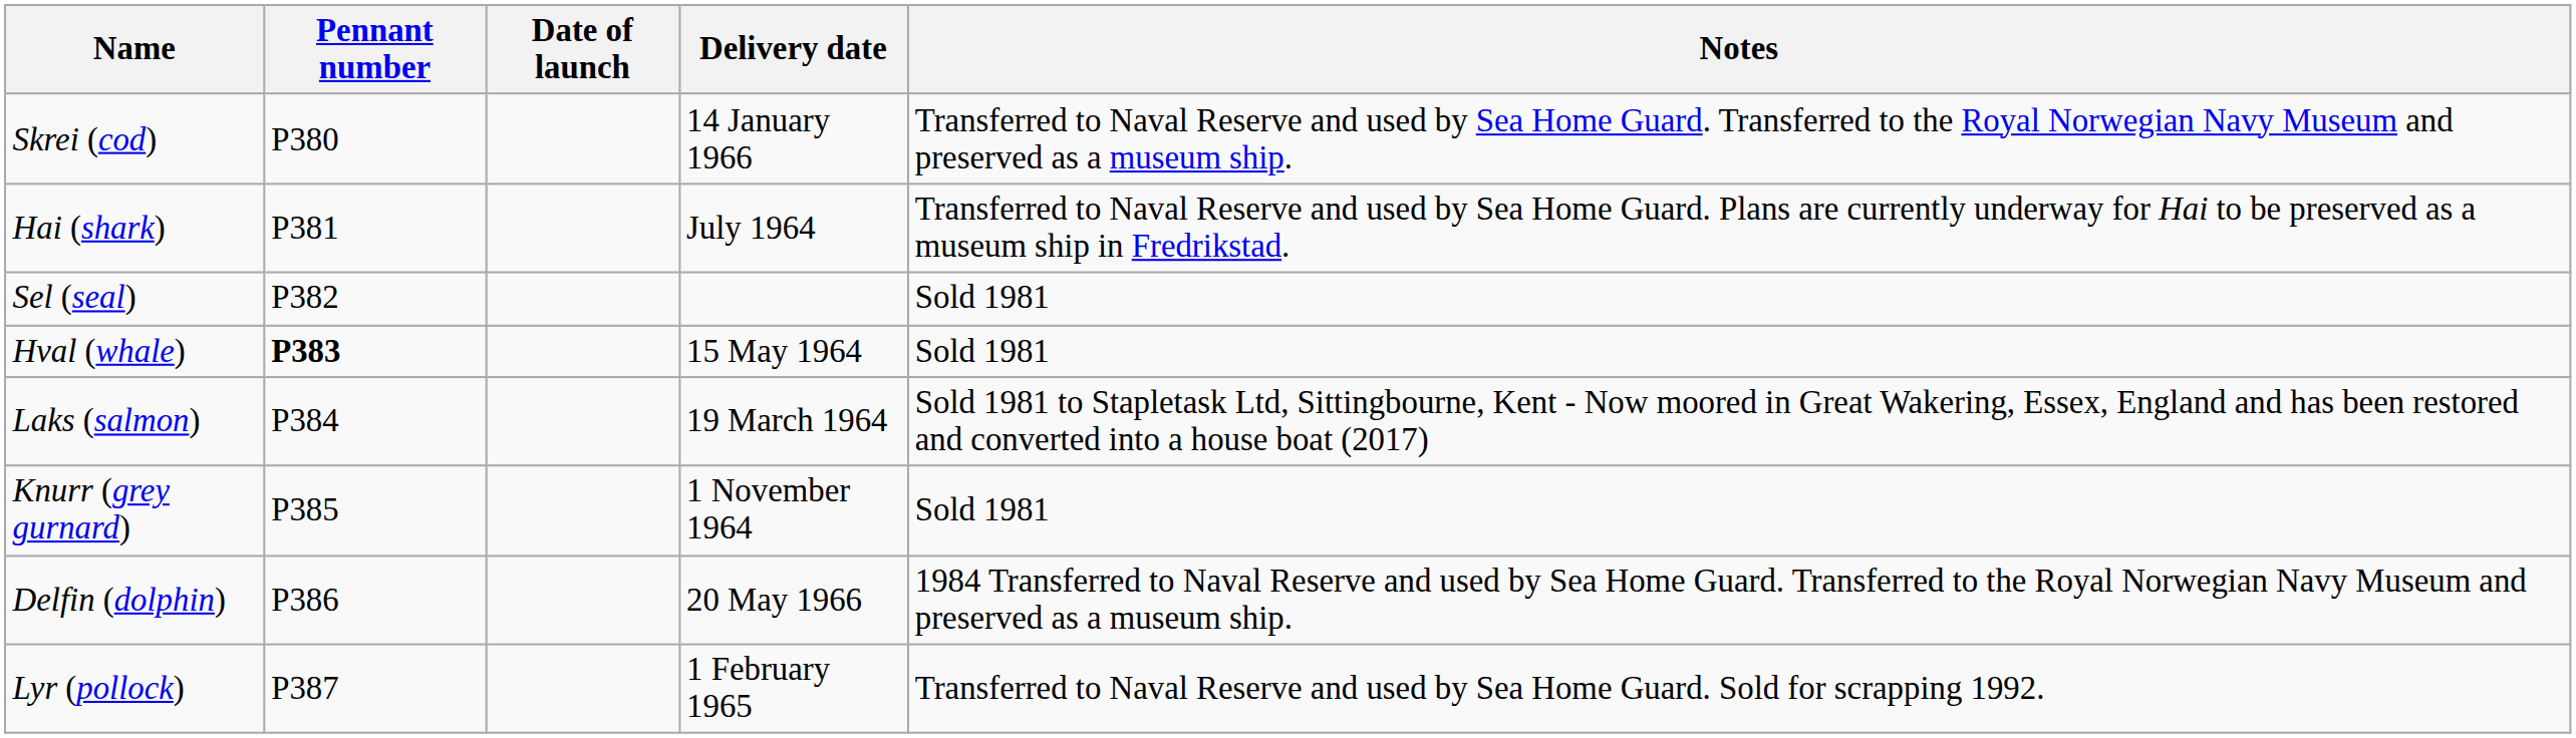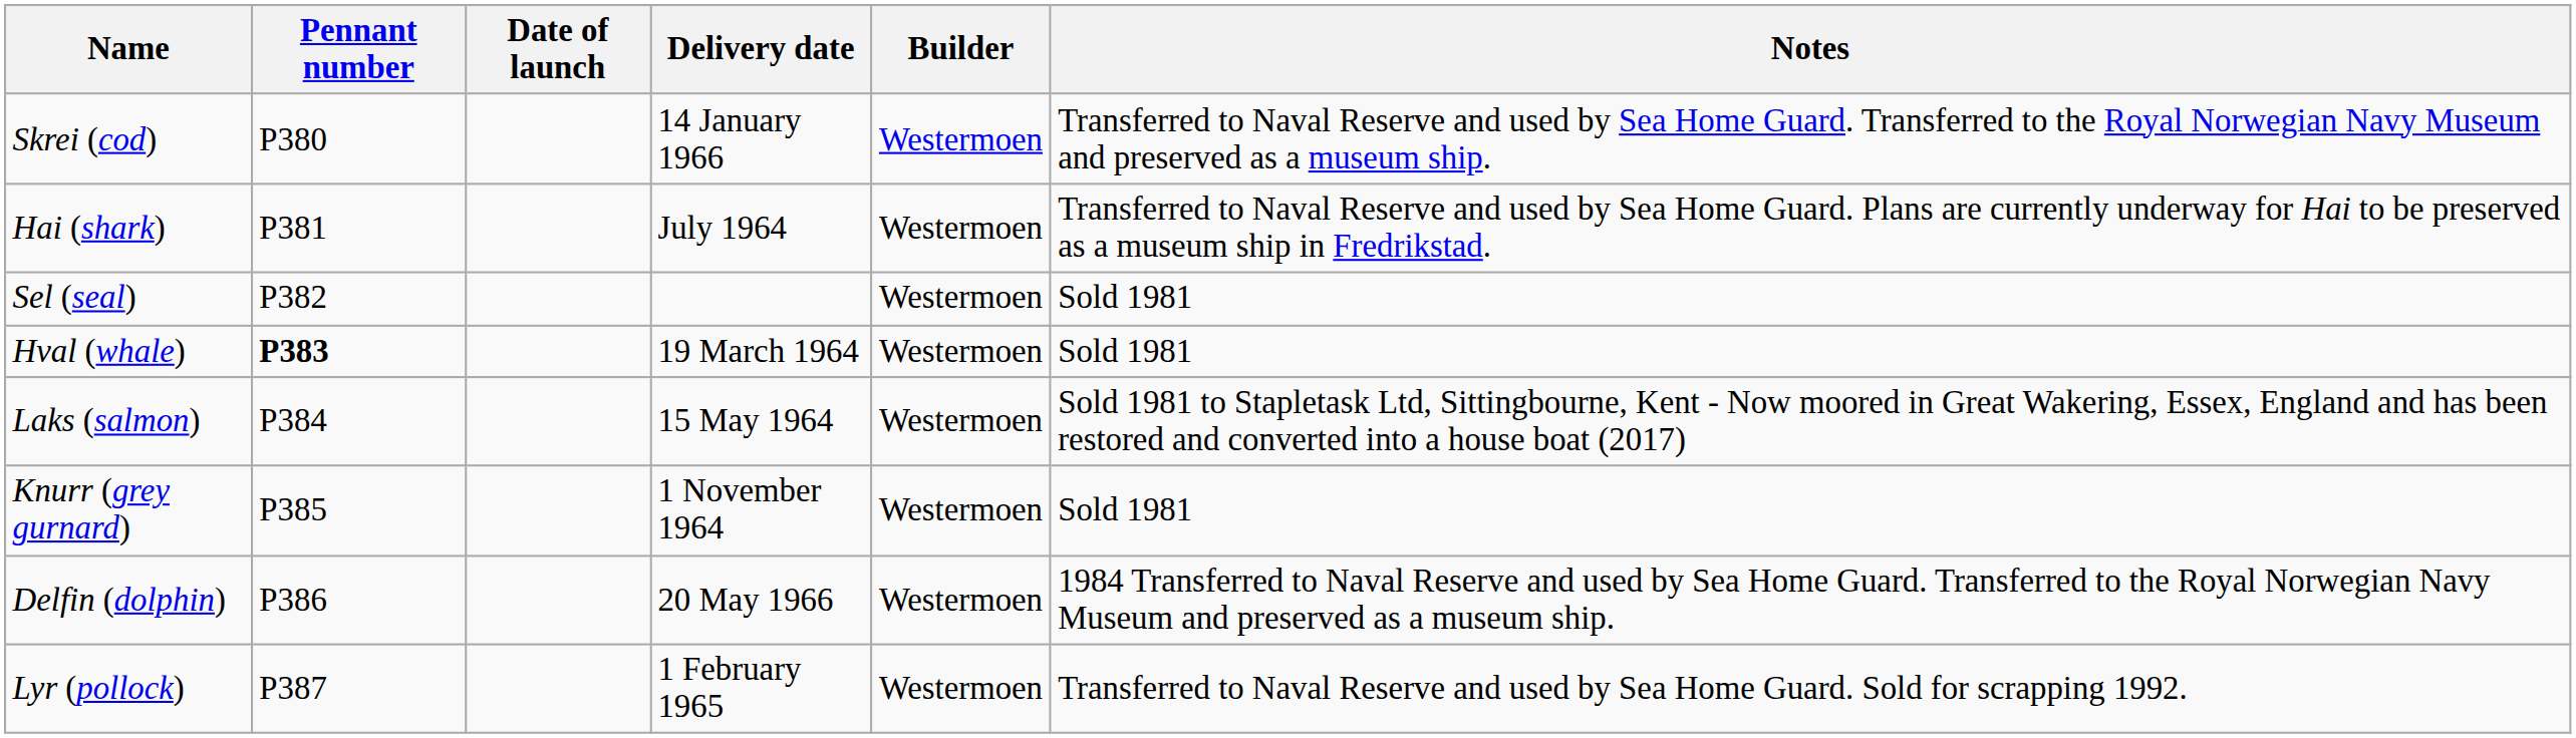+ column: Builder | Westermoen | Westermoen | Westermoen | Westermoen | Westermoen | Westermoen | Westermoen | Westermoen
Hval (whale) | Delivery date: 15 May 1964 -> 19 March 1964
Laks (salmon) | Delivery date: 19 March 1964 -> 15 May 1964
